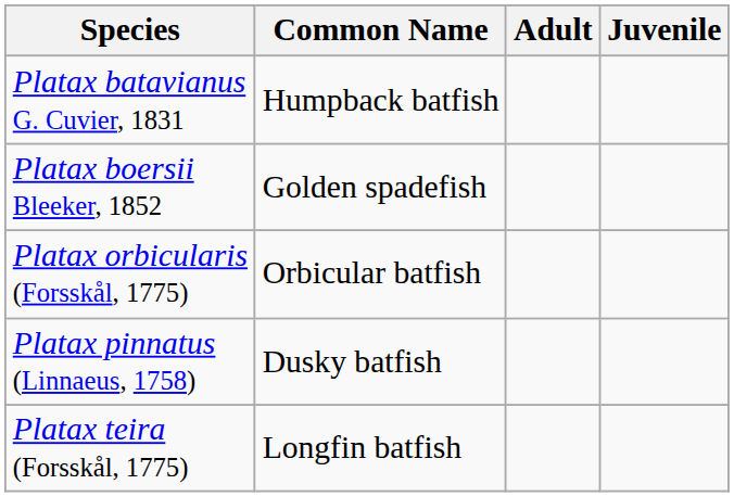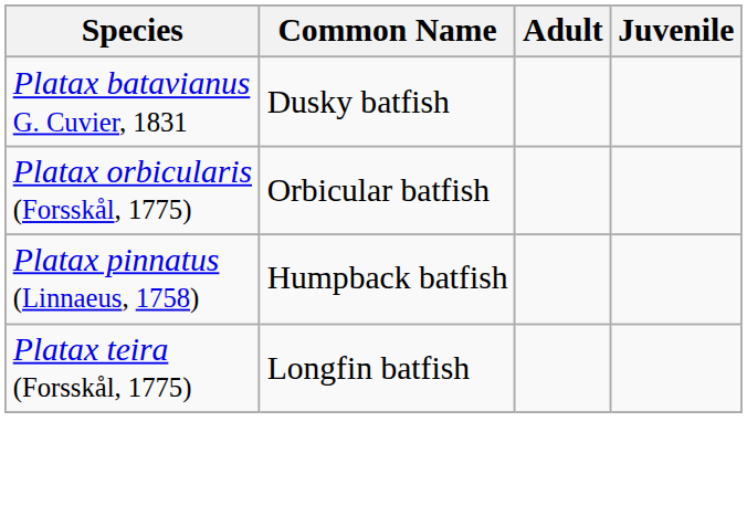Platax batavianus G. Cuvier, 1831 | Common Name: Humpback batfish -> Dusky batfish
- row: Platax boersii Bleeker, 1852 | Golden spadefish
Platax pinnatus (Linnaeus, 1758) | Common Name: Dusky batfish -> Humpback batfish
